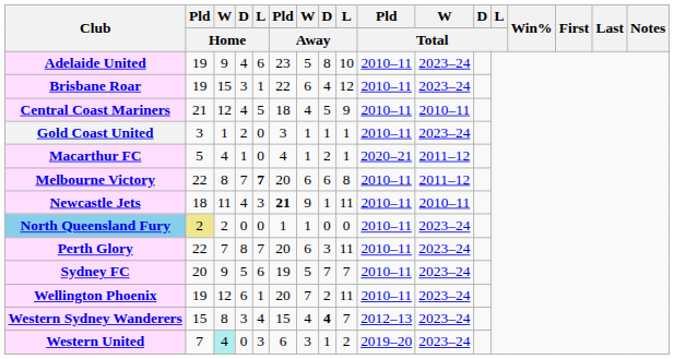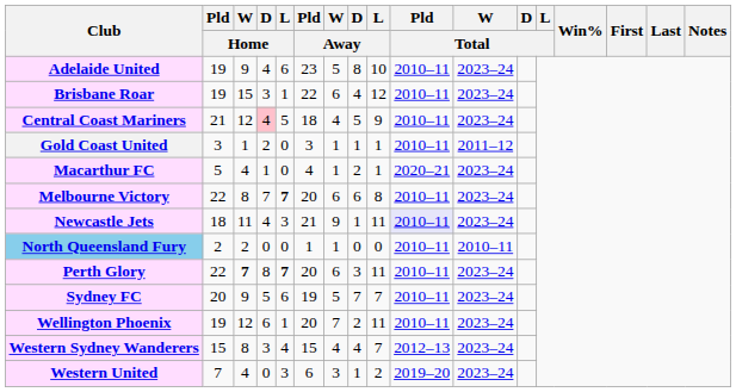Central Coast Mariners | D / Home: no background -> pink background
Central Coast Mariners | W / Total: 2010–11 -> 2023–24
Gold Coast United | W / Total: 2023–24 -> 2011–12
Macarthur FC | W / Total: 2011–12 -> 2023–24
Melbourne Victory | W / Total: 2011–12 -> 2023–24
Newcastle Jets | Pld / Away: bold -> normal
Newcastle Jets | Pld / Total: no background -> lavender background
Newcastle Jets | W / Total: 2010–11 -> 2023–24
North Queensland Fury | Pld / Home: khaki background -> no background
North Queensland Fury | W / Total: 2023–24 -> 2010–11
Perth Glory | W / Home: normal -> bold
Perth Glory | L / Home: normal -> bold
Western Sydney Wanderers | D / Away: bold -> normal
Western United | W / Home: paleturquoise background -> no background
